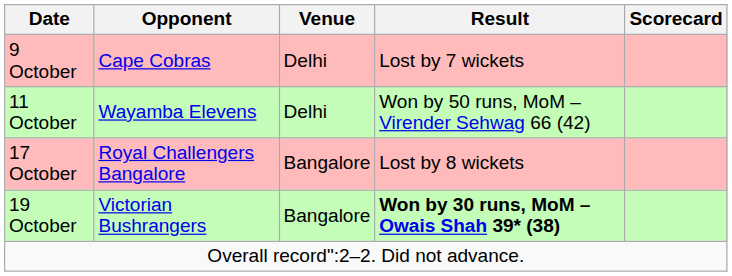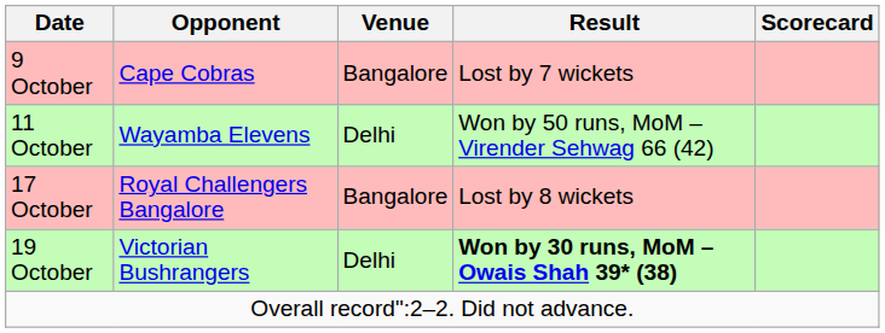9 October | Venue: Delhi -> Bangalore
19 October | Venue: Bangalore -> Delhi
